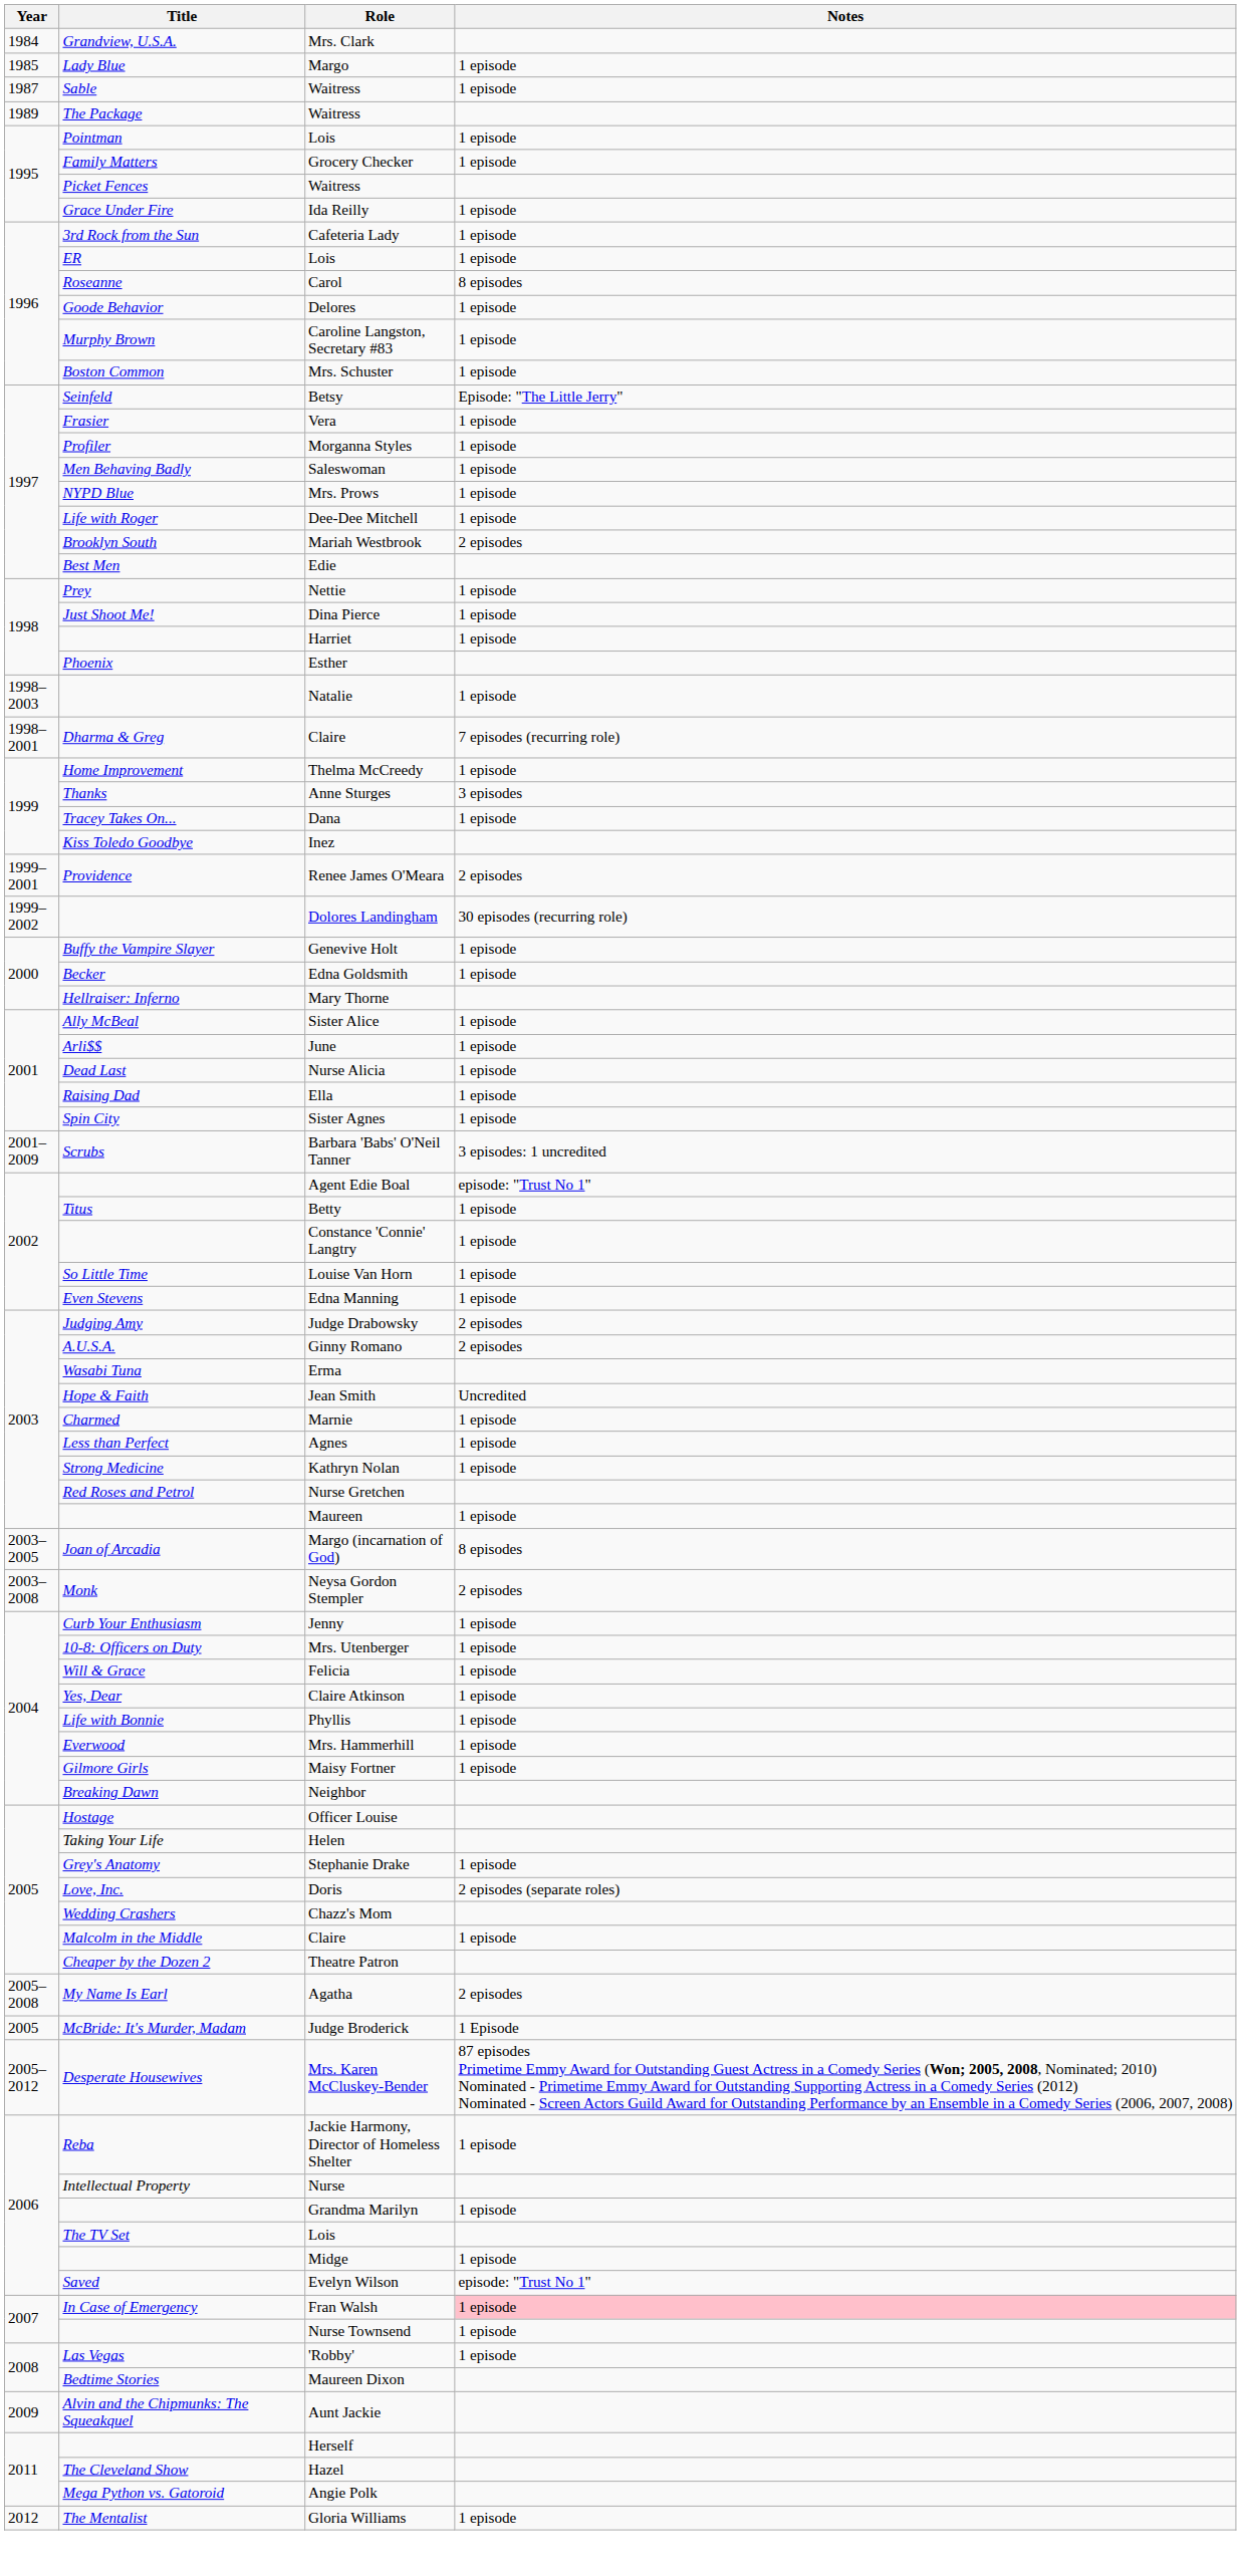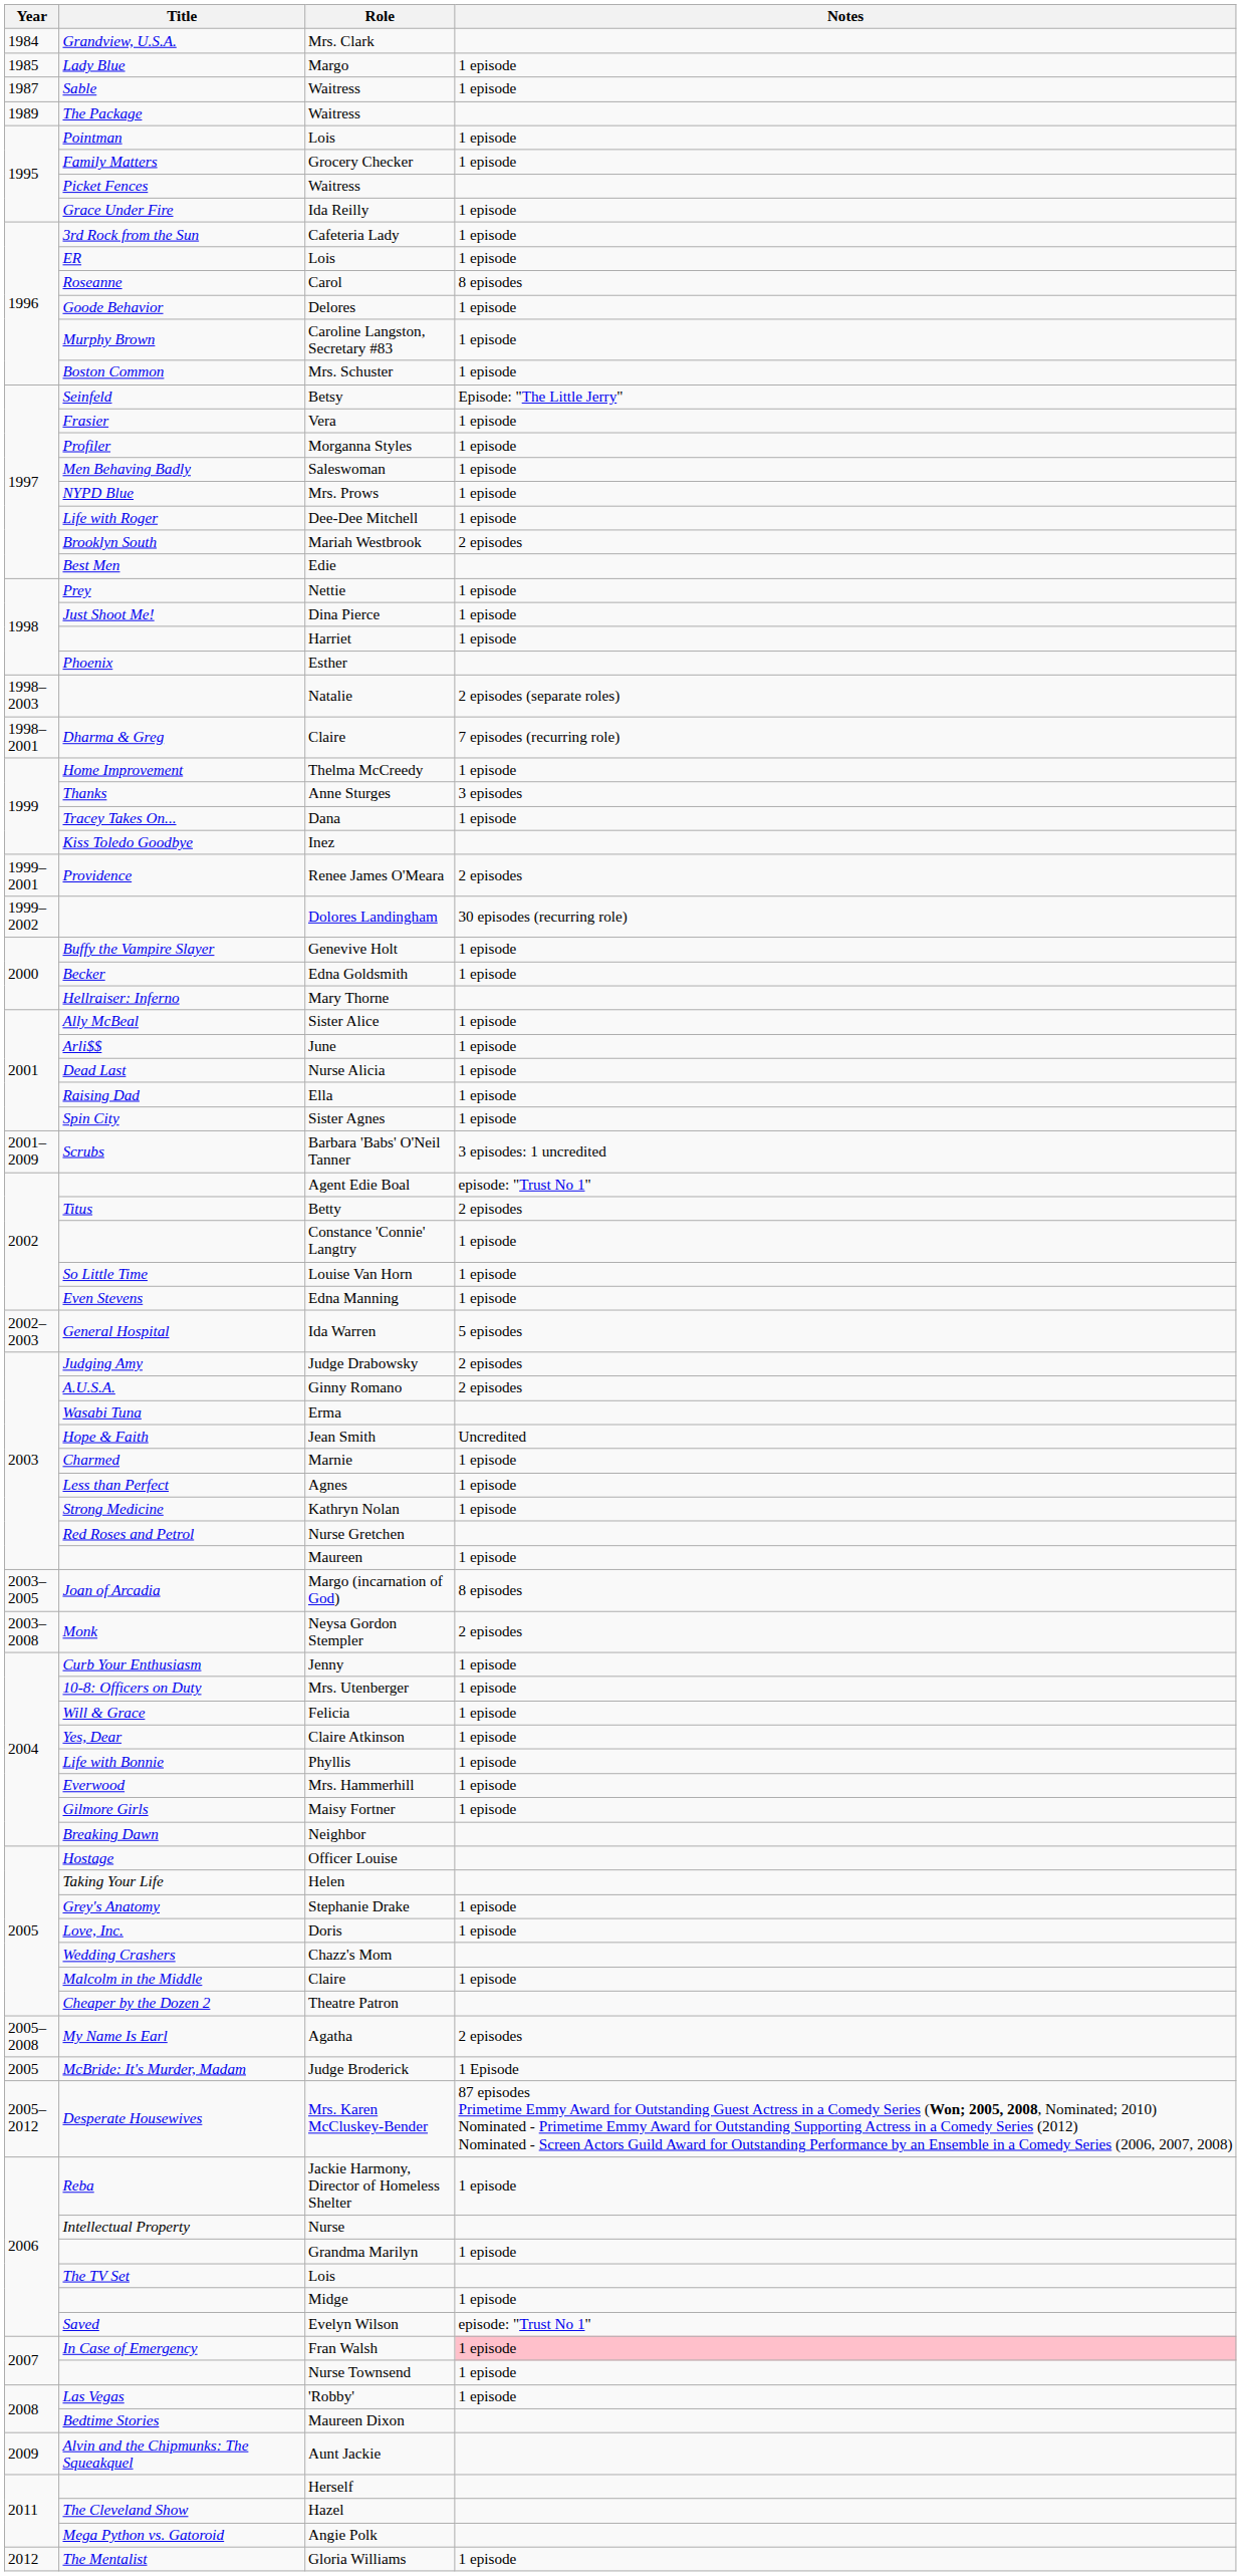Natalie | Notes: 1 episode -> 2 episodes (separate roles)
Betty | Notes: 1 episode -> 2 episodes
+ row: 2002–2003 | General Hospital | Ida Warren | 5 episodes
Doris | Notes: 2 episodes (separate roles) -> 1 episode
